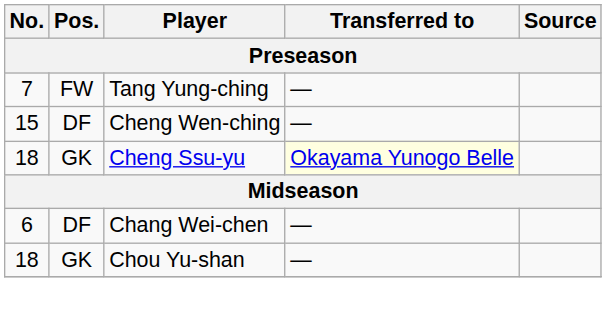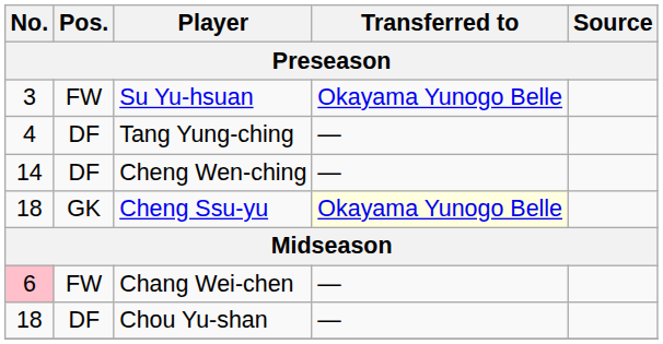+ row: 3 | FW | Su Yu-hsuan | Okayama Yunogo Belle
Tang Yung-ching | No.: 7 -> 4
Tang Yung-ching | Pos.: FW -> DF
Cheng Wen-ching | No.: 15 -> 14
Chang Wei-chen | No.: no background -> pink background
Chang Wei-chen | Pos.: DF -> FW
Chou Yu-shan | Pos.: GK -> DF
